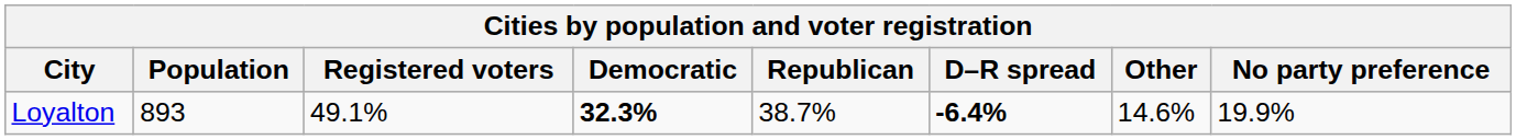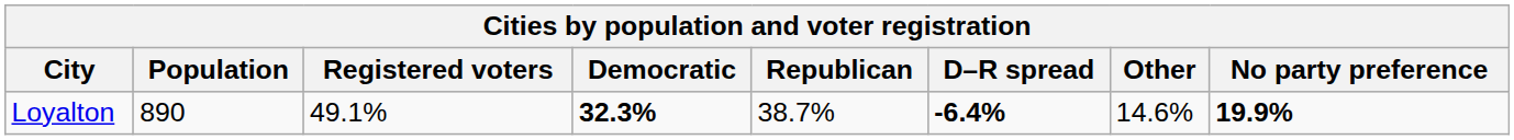Loyalton | Population: 893 -> 890
Loyalton | No party preference: normal -> bold
